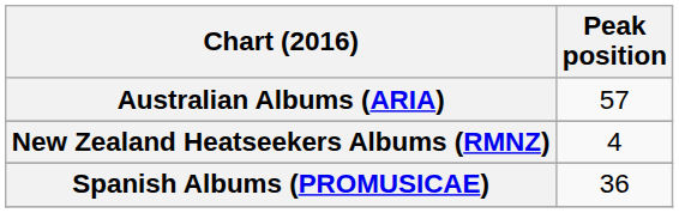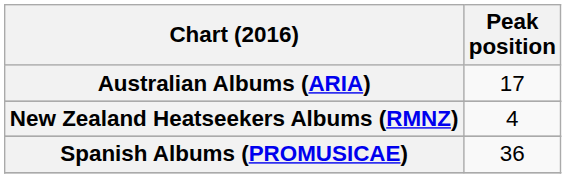Australian Albums (ARIA) | Peak position: 57 -> 17
